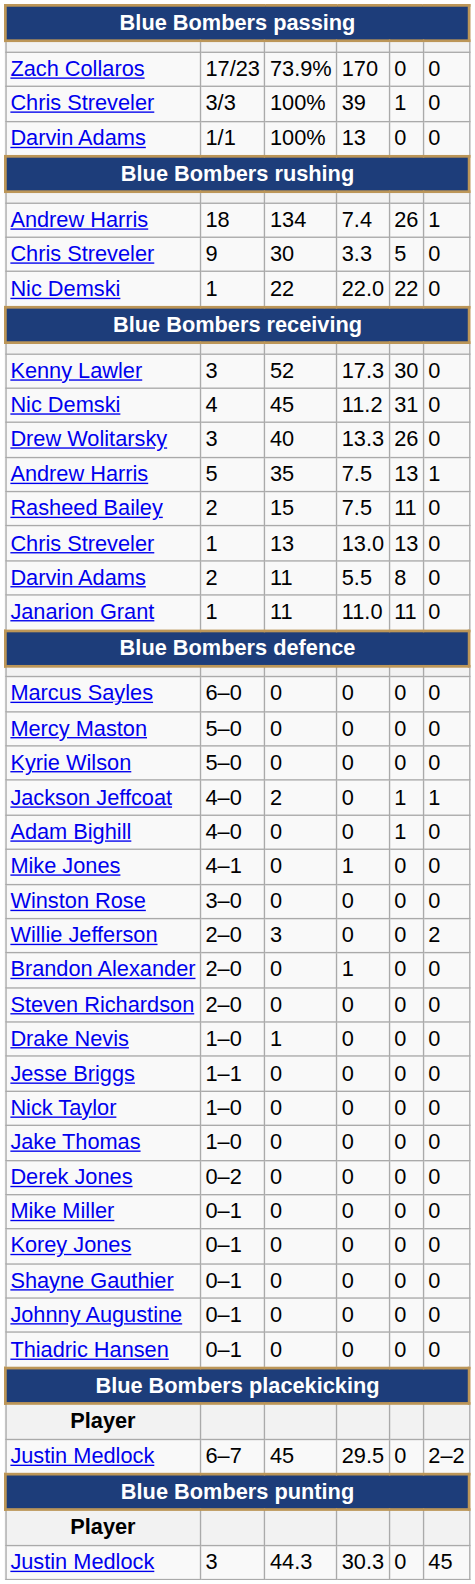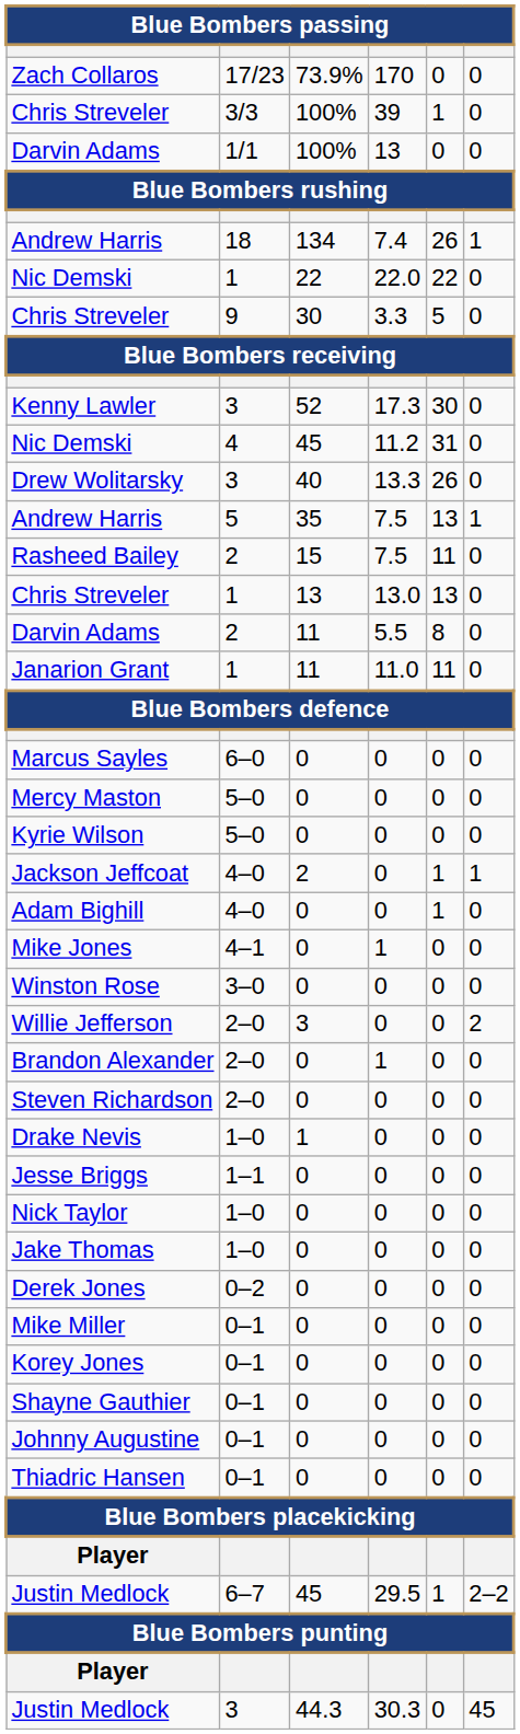rows swapped: Chris Streveler / 9 <-> Nic Demski / 1
Justin Medlock / 6–7 | column 5: 0 -> 1
